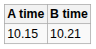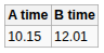10.15 | B time: 10.21 -> 12.01
